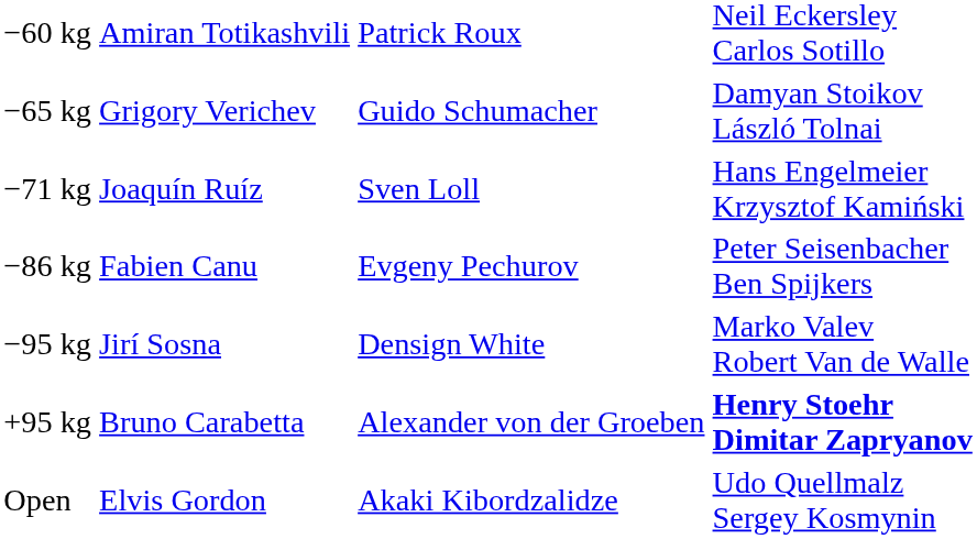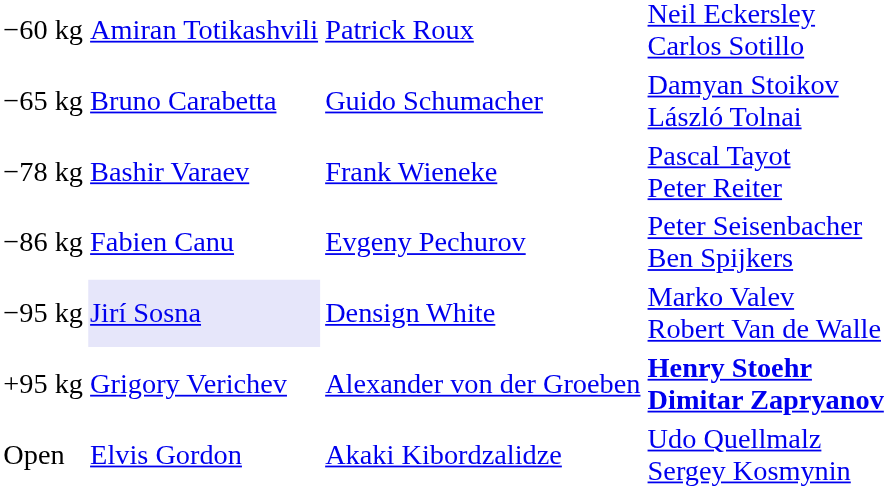−65 kg | column 2: Grigory Verichev -> Bruno Carabetta
- row: −71 kg | Joaquín Ruíz | Sven Loll | Hans Engelmeier Krzysztof Kamiński
+ row: −78 kg | Bashir Varaev | Frank Wieneke | Pascal Tayot Peter Reiter
−95 kg | column 2: no background -> lavender background
+95 kg | column 2: Bruno Carabetta -> Grigory Verichev
